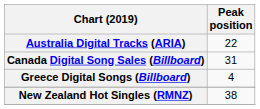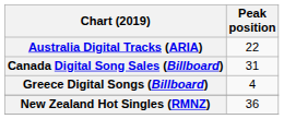New Zealand Hot Singles (RMNZ) | Peak position: 38 -> 36
